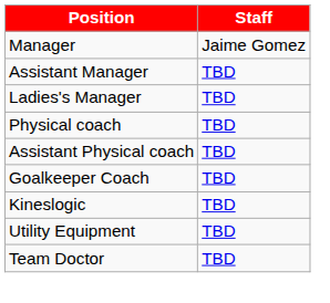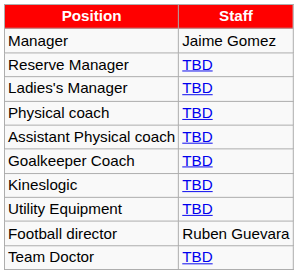- row: Assistant Manager | TBD
+ row: Reserve Manager | TBD
+ row: Football director | Ruben Guevara
